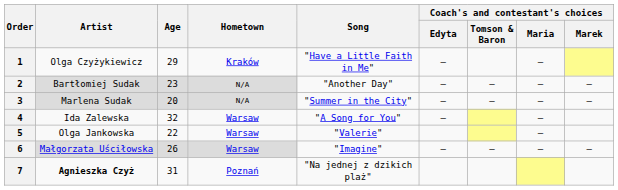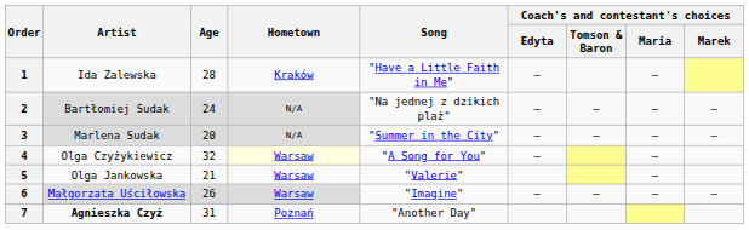1 | Artist: Olga Czyżykiewicz -> Ida Zalewska
1 | Age: 29 -> 28
2 | Age: 23 -> 24
2 | Song: "Another Day" -> "Na jednej z dzikich plaż"
4 | Artist: Ida Zalewska -> Olga Czyżykiewicz
4 | Hometown: no background -> lightyellow background
5 | Age: 22 -> 21
7 | Song: "Na jednej z dzikich plaż" -> "Another Day"
